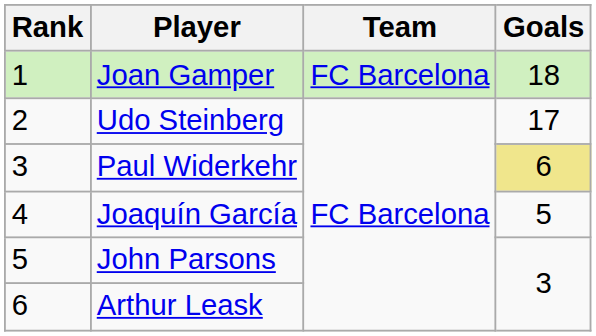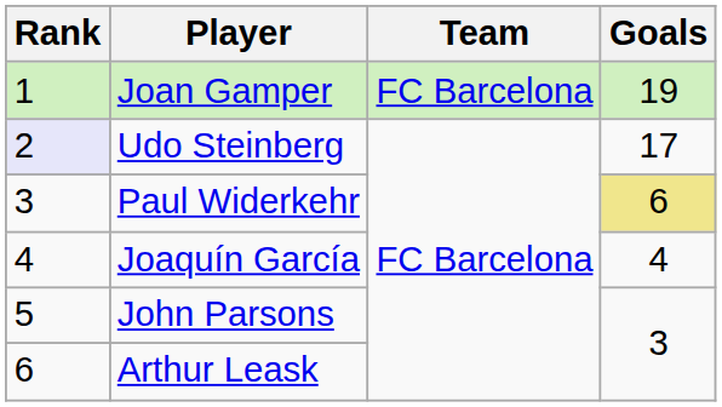Joan Gamper | Goals: 18 -> 19
Udo Steinberg | Rank: no background -> lavender background
Joaquín García | Goals: 5 -> 4
